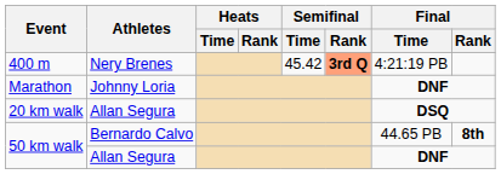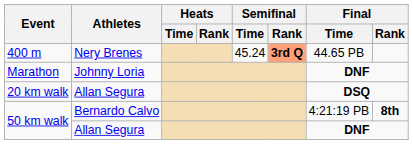400 m | Semifinal / Time: 45.42 -> 45.24
400 m | Final / Time: 4:21:19 PB -> 44.65 PB
50 km walk / Bernardo Calvo | Final / Time: 44.65 PB -> 4:21:19 PB
